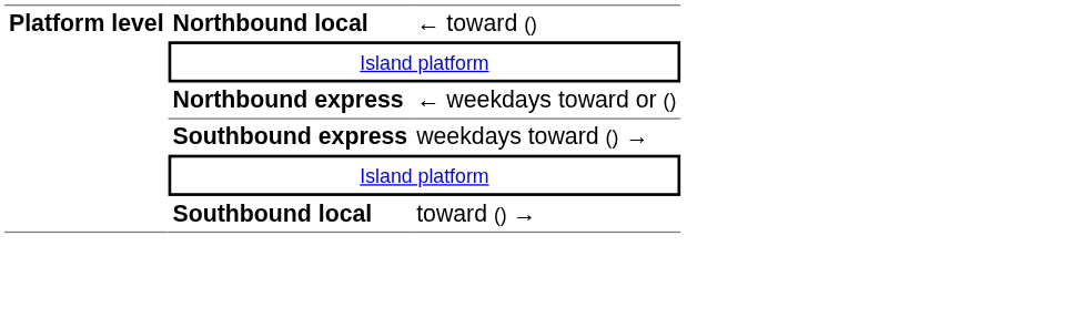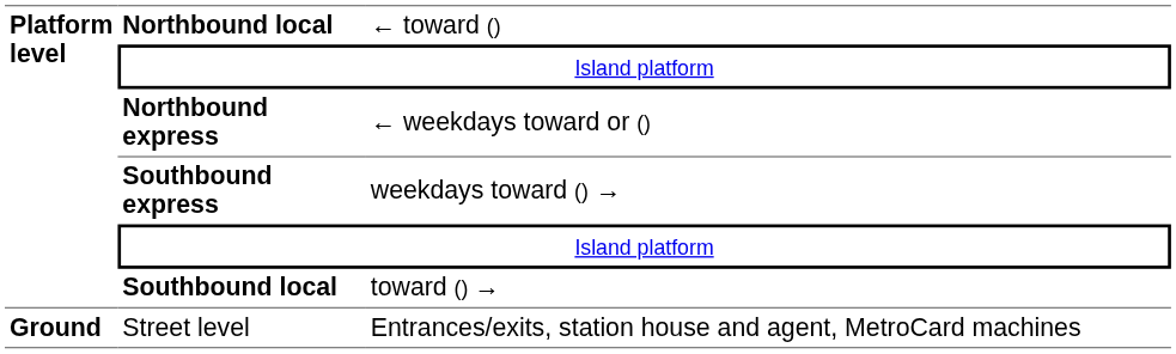+ row: Ground | Street level | Entrances/exits, station house and agent, MetroCard machines
